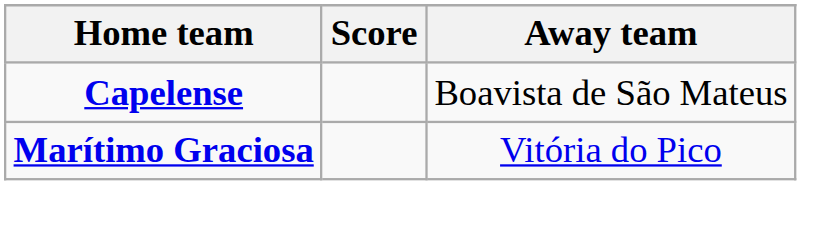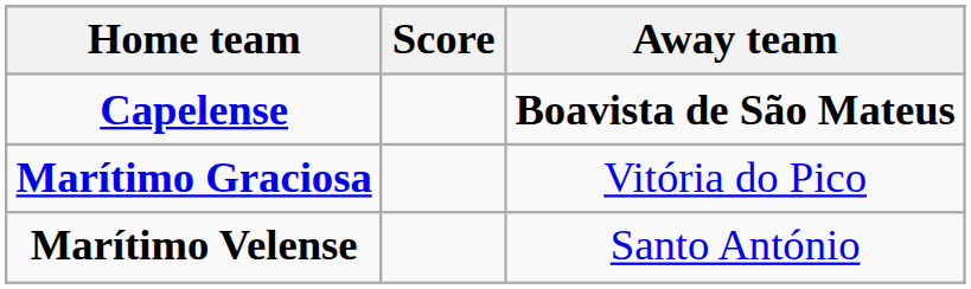Capelense | Away team: normal -> bold
+ row: Marítimo Velense | Santo António
